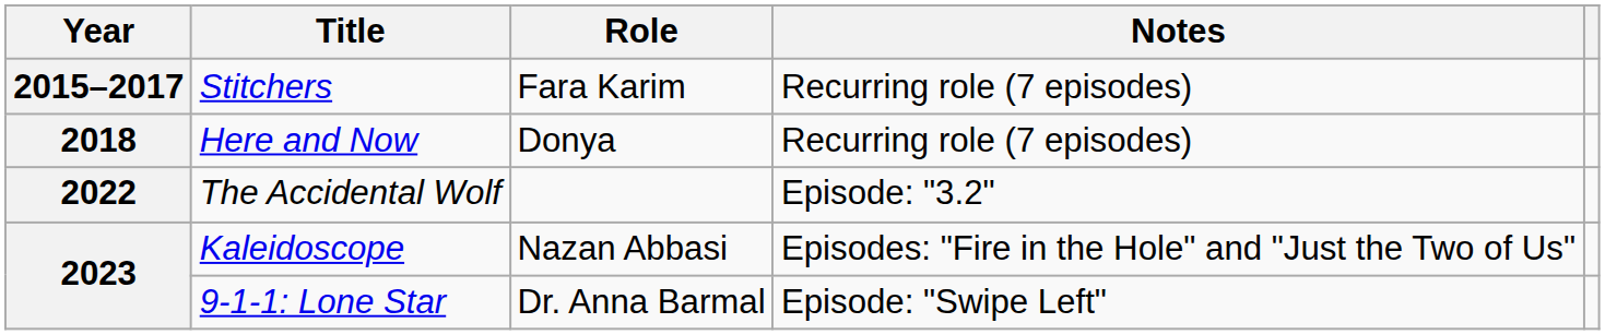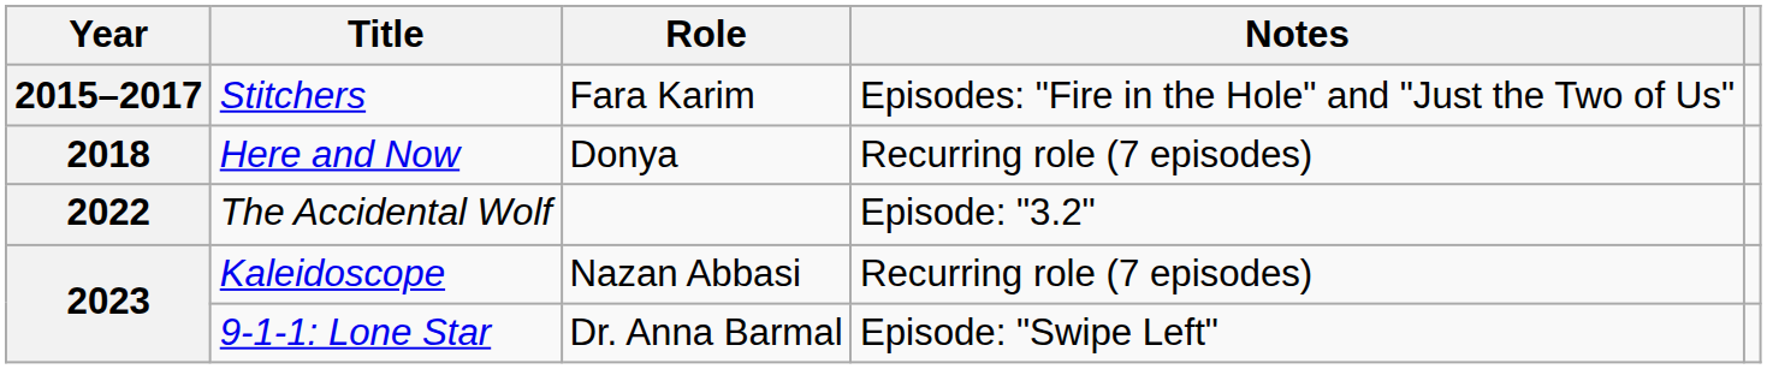Stitchers | Notes: Recurring role (7 episodes) -> Episodes: "Fire in the Hole" and "Just the Two of Us"
Kaleidoscope | Notes: Episodes: "Fire in the Hole" and "Just the Two of Us" -> Recurring role (7 episodes)
